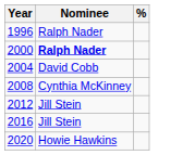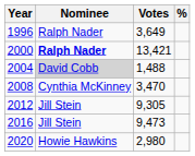+ column: Votes | 3,649 | 13,421 | 1,488 | 3,470 | 9,305 | 9,473 | 2,980
2004 | Nominee: no background -> lightgrey background
